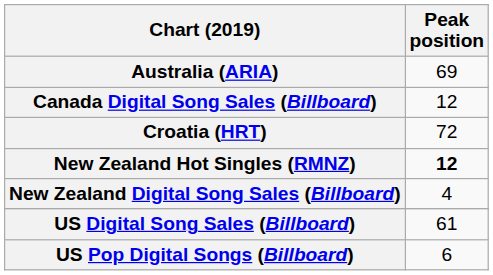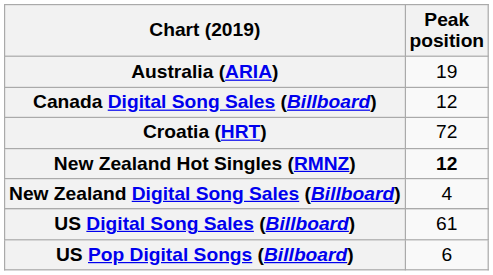Australia (ARIA) | Peak position: 69 -> 19
